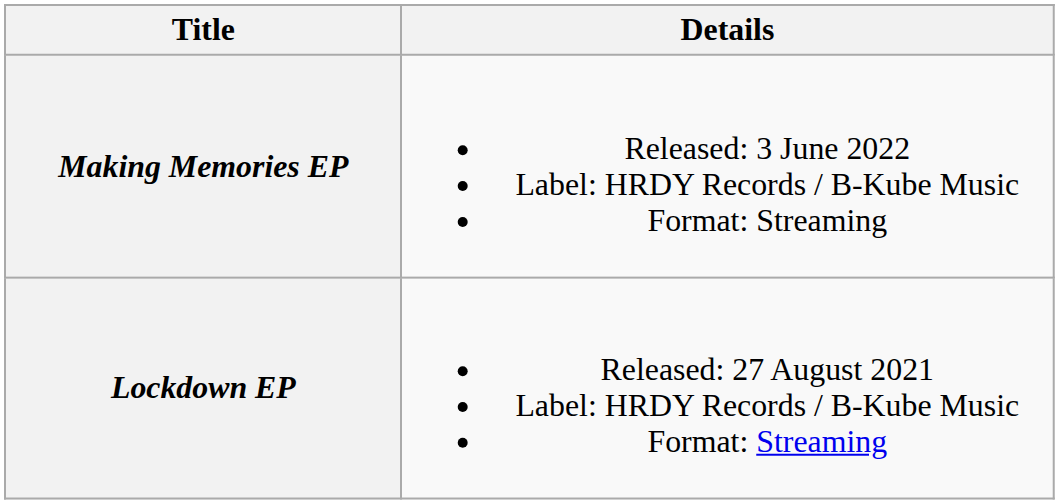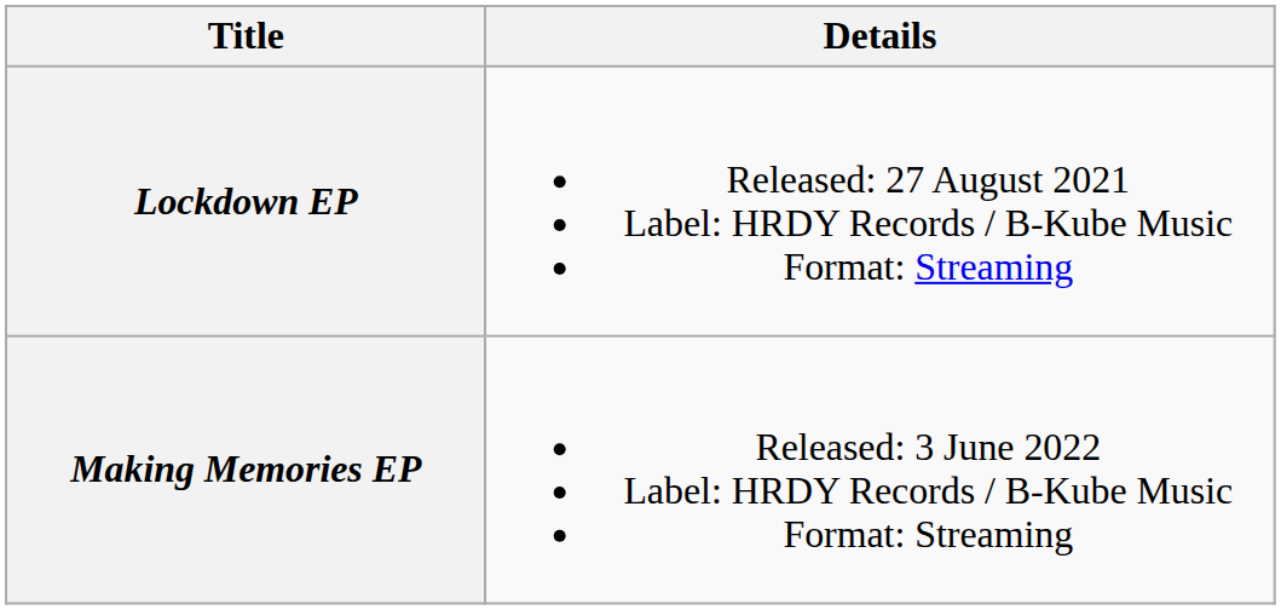rows swapped: Lockdown EP <-> Making Memories EP
